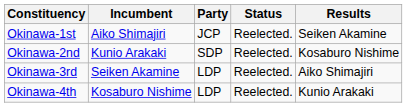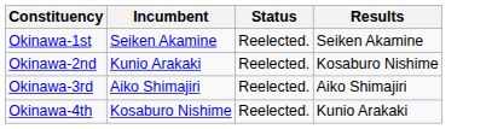- column: Party | JCP | SDP | LDP | LDP
Okinawa-1st | Incumbent: Aiko Shimajiri -> Seiken Akamine
Okinawa-3rd | Incumbent: Seiken Akamine -> Aiko Shimajiri
